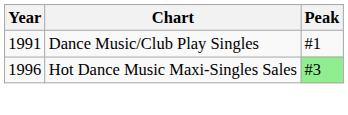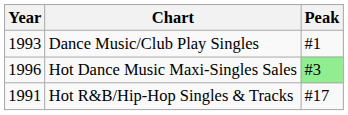Dance Music/Club Play Singles | Year: 1991 -> 1993
+ row: 1991 | Hot R&B/Hip-Hop Singles & Tracks | #17
